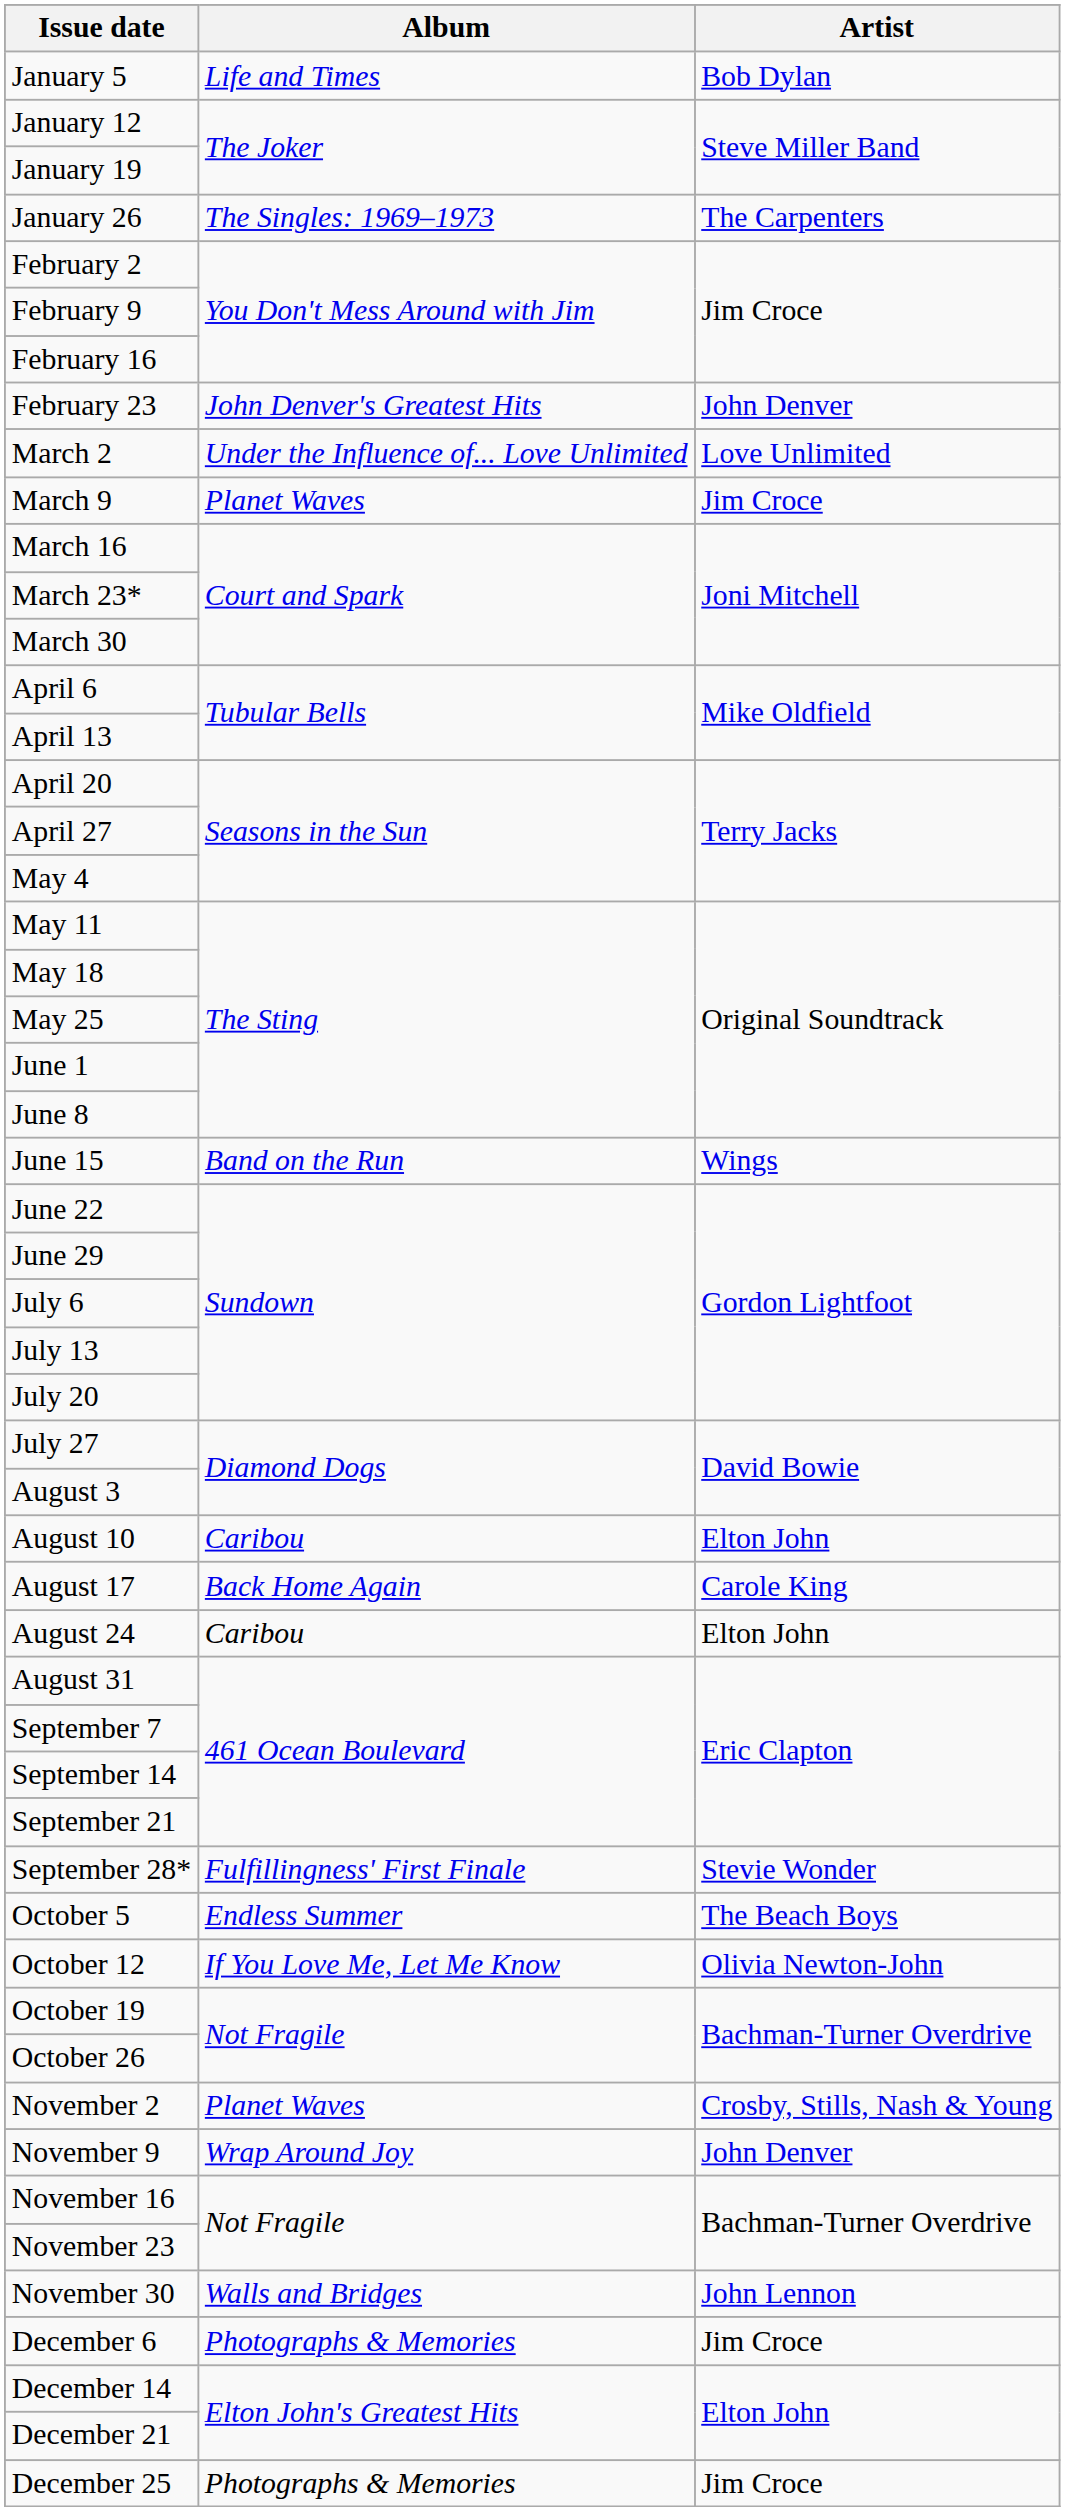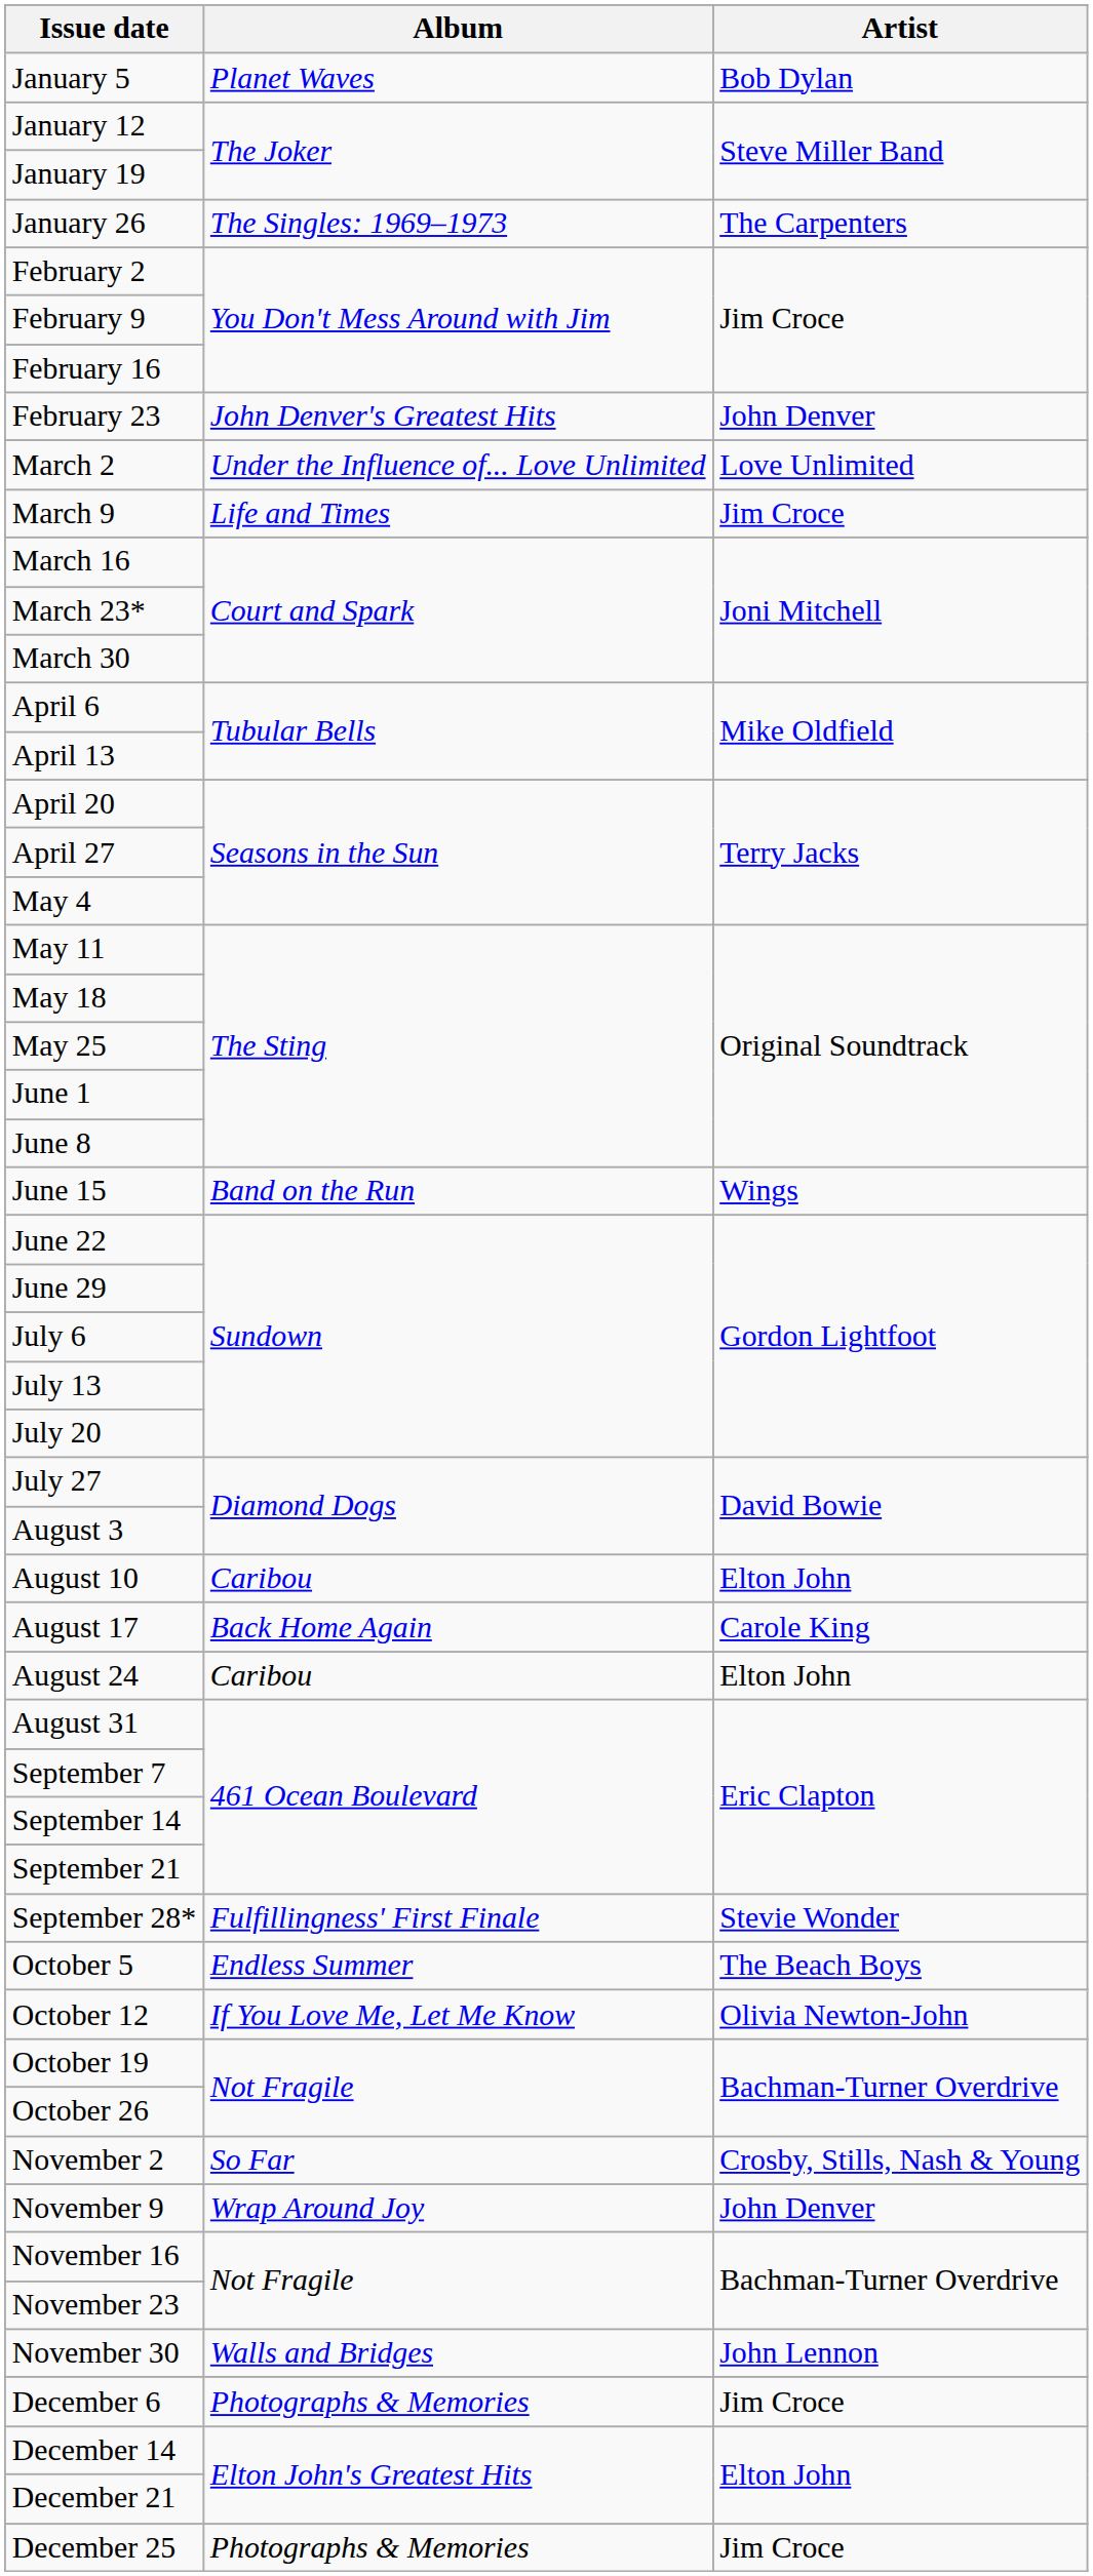January 5 | Album: Life and Times -> Planet Waves
March 9 | Album: Planet Waves -> Life and Times
November 2 | Album: Planet Waves -> So Far
